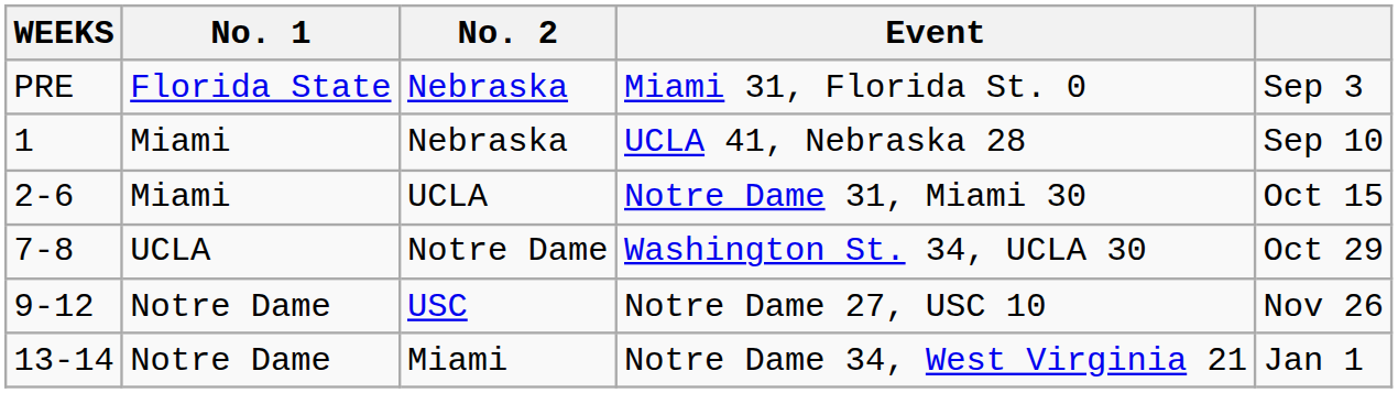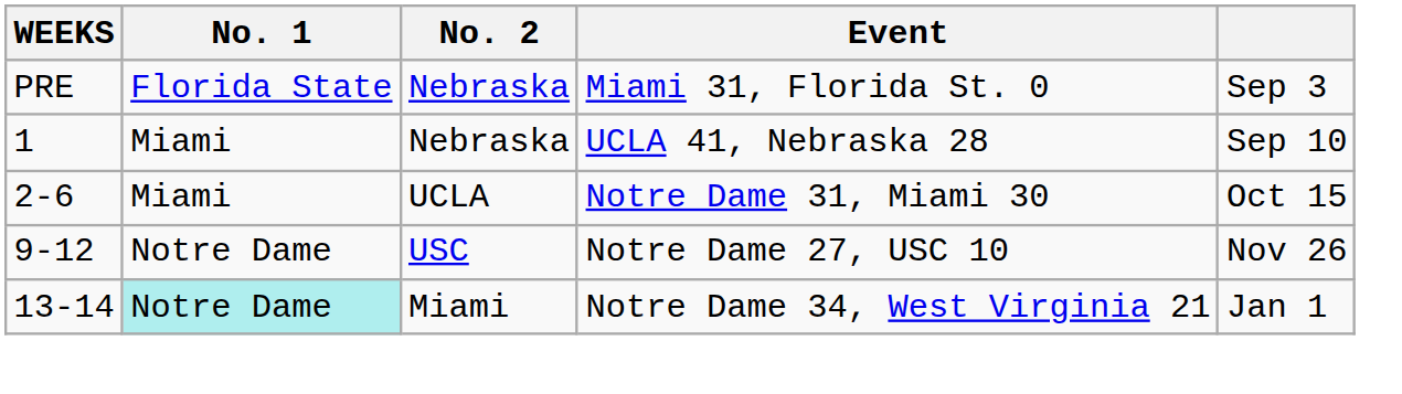- row: 7-8 | UCLA | Notre Dame | Washington St. 34, UCLA 30 | Oct 29
Notre Dame 34, West Virginia 21 | No. 1: no background -> paleturquoise background
